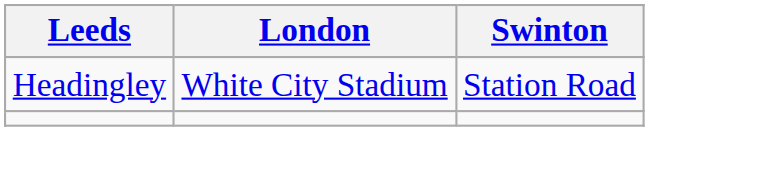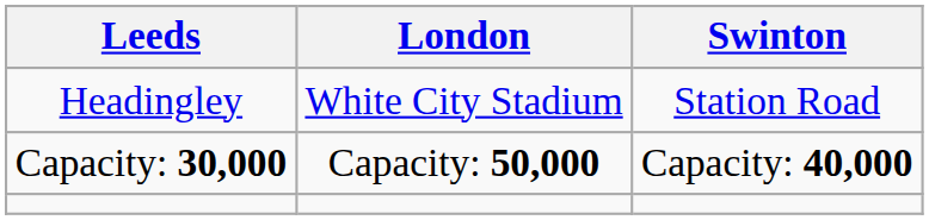+ row: Capacity: 30,000 | Capacity: 50,000 | Capacity: 40,000
